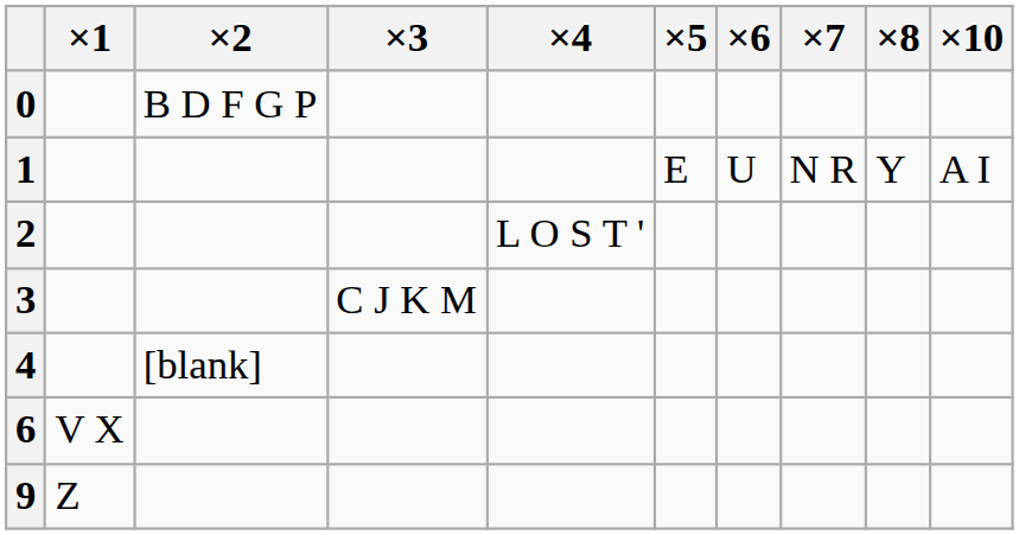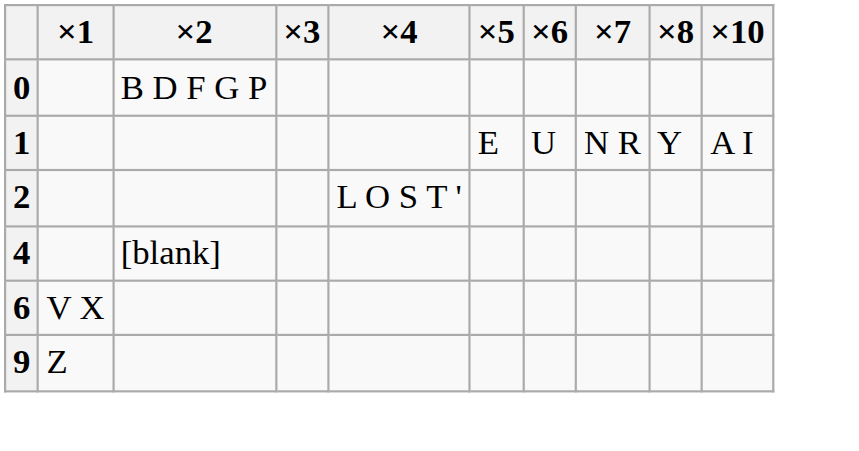- row: 3 | C J K M
